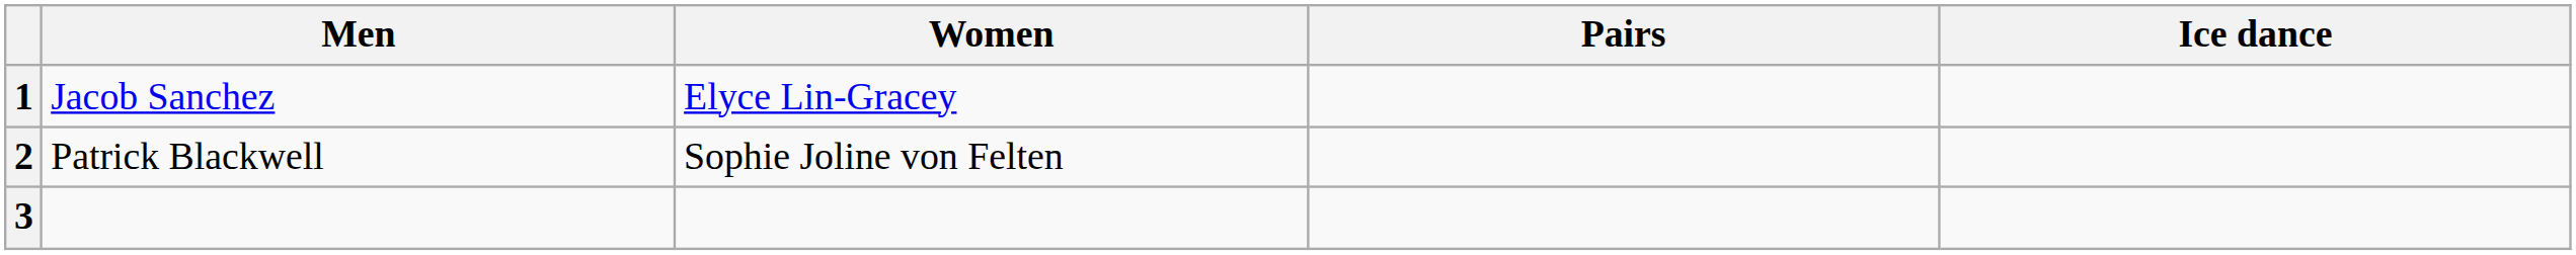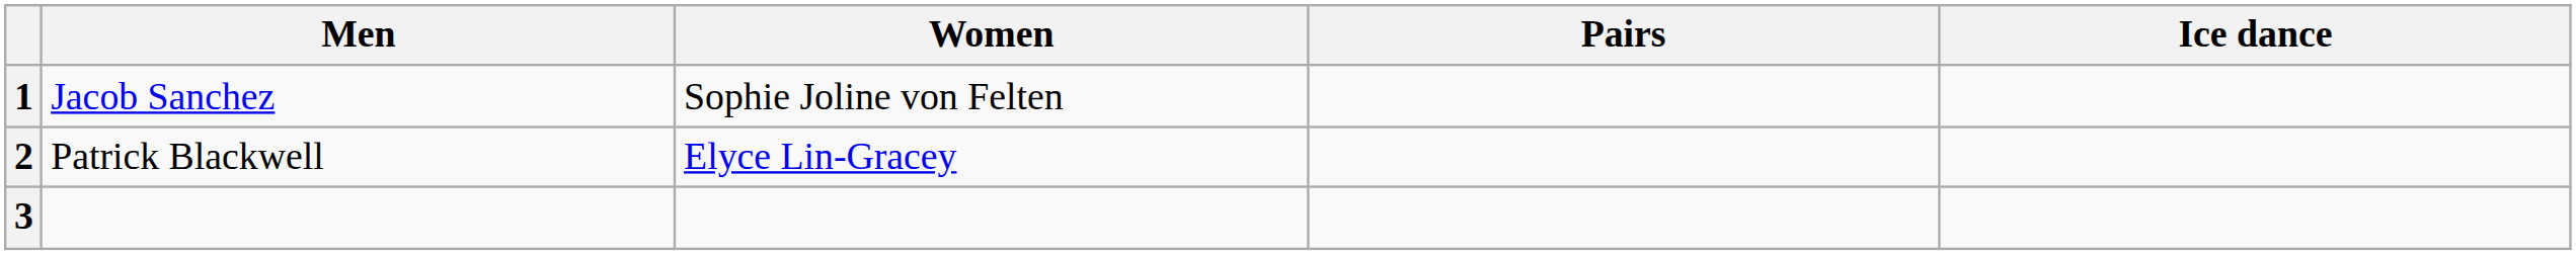1 | Women: Elyce Lin-Gracey -> Sophie Joline von Felten
2 | Women: Sophie Joline von Felten -> Elyce Lin-Gracey
